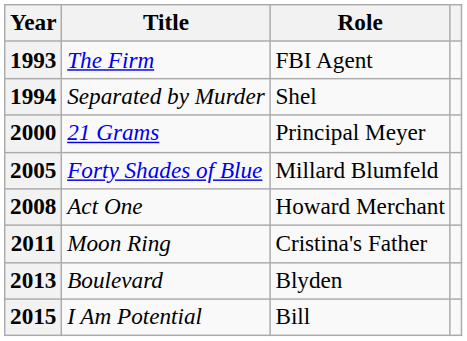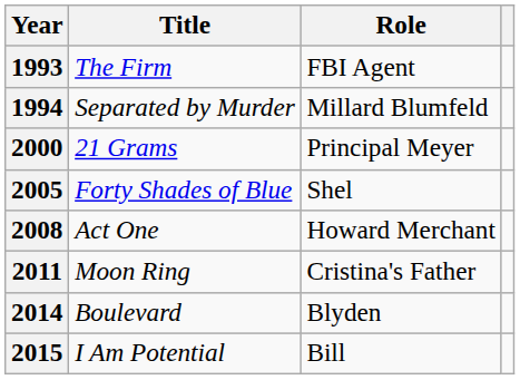Separated by Murder | Role: Shel -> Millard Blumfeld
Forty Shades of Blue | Role: Millard Blumfeld -> Shel
Boulevard | Year: 2013 -> 2014
